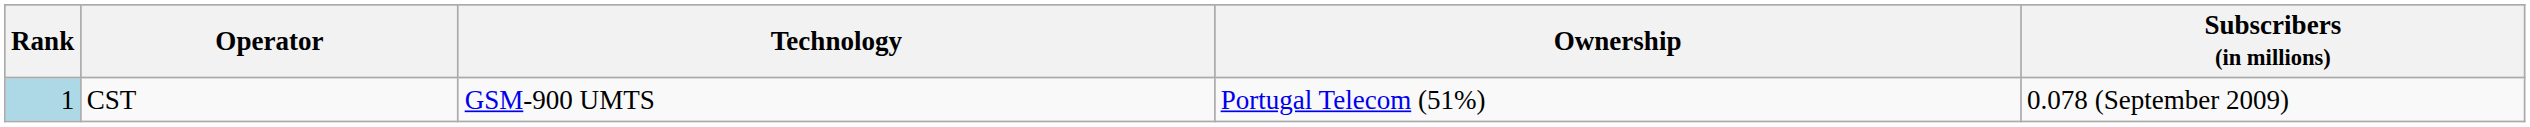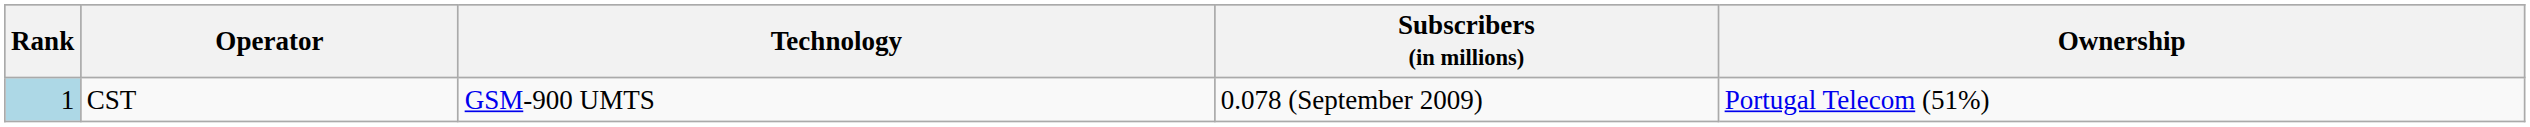columns swapped: Subscribers (in millions) <-> Ownership
